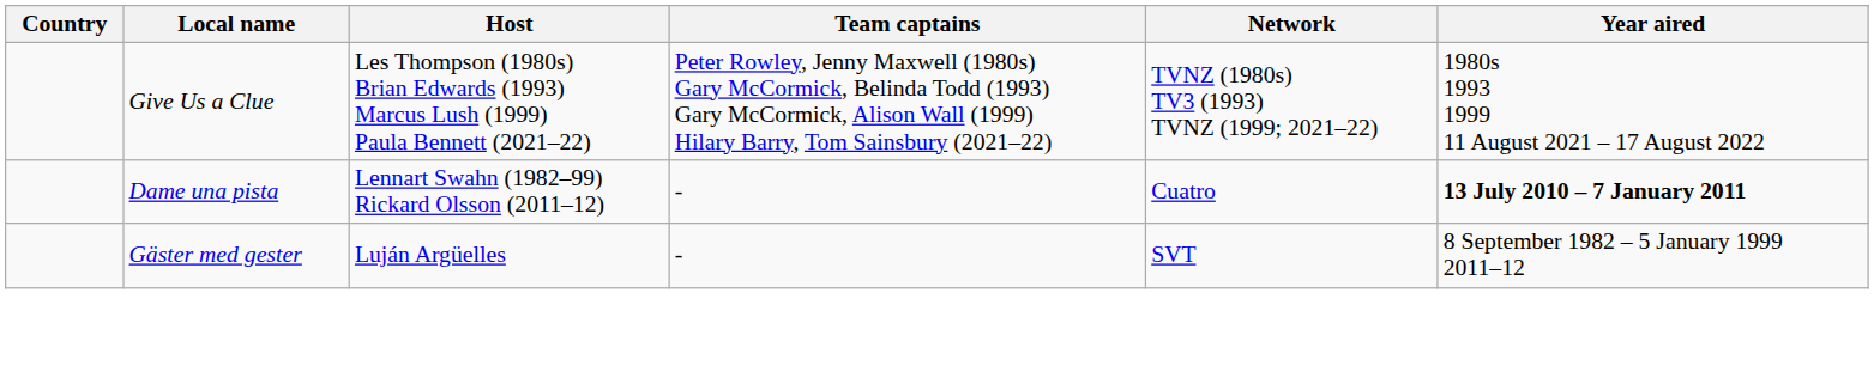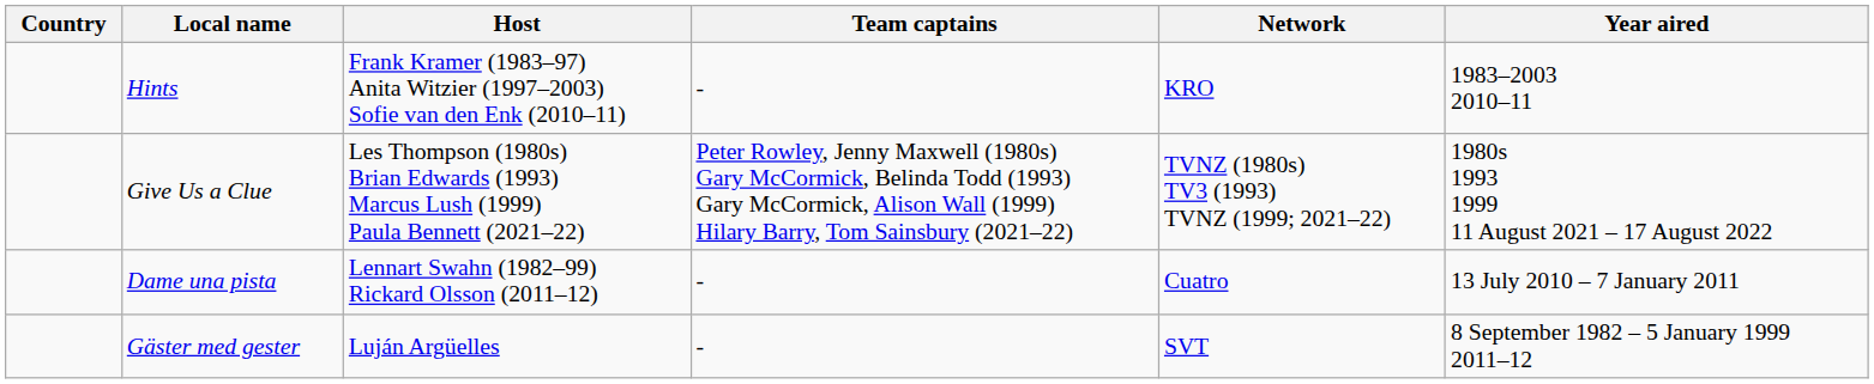+ row: Hints | Frank Kramer (1983–97) Anita Witzier (1997–2003) Sofie van den Enk (2010–11) | - | KRO | 1983–2003 2010–11
Dame una pista | Year aired: bold -> normal
